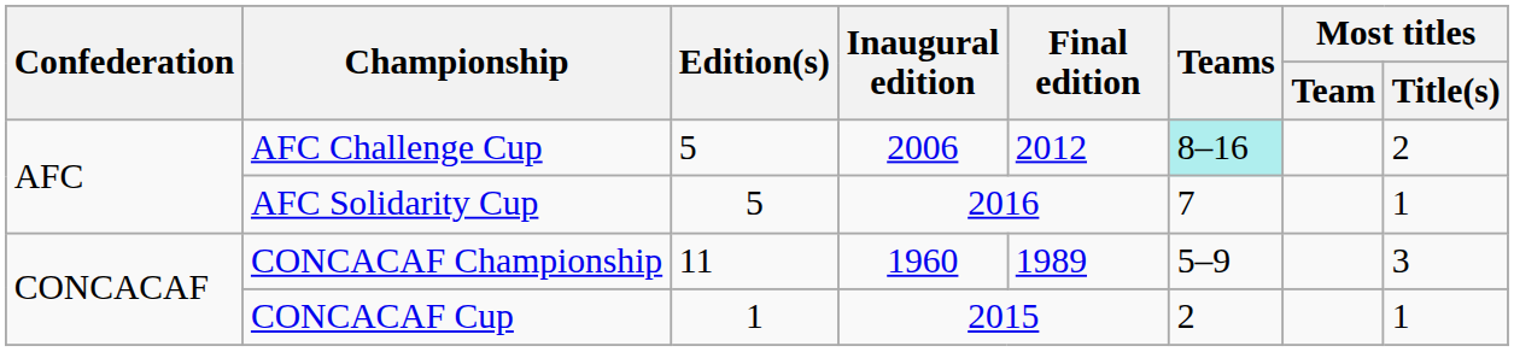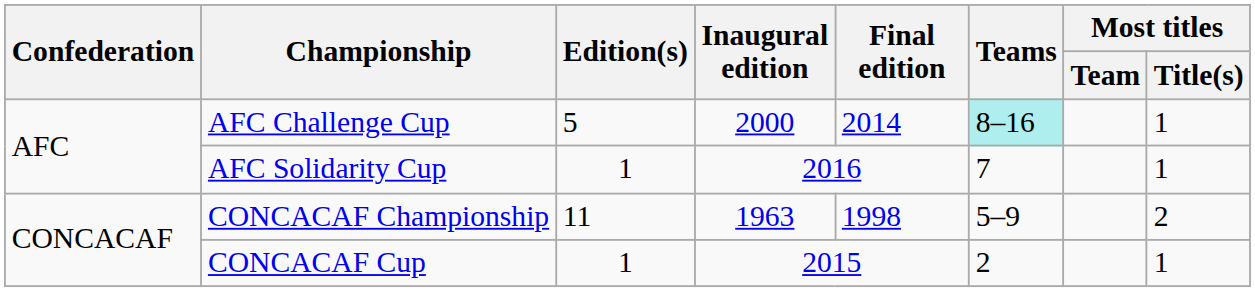AFC Challenge Cup | Inaugural edition: 2006 -> 2000
AFC Challenge Cup | Final edition: 2012 -> 2014
AFC Challenge Cup | Most titles / Title(s): 2 -> 1
AFC Solidarity Cup | Edition(s): 5 -> 1
CONCACAF Championship | Inaugural edition: 1960 -> 1963
CONCACAF Championship | Final edition: 1989 -> 1998
CONCACAF Championship | Most titles / Title(s): 3 -> 2
